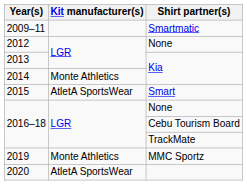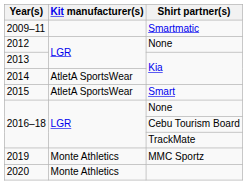2014 | Kit manufacturer(s): Monte Athletics -> AtletA SportsWear
2020 | Kit manufacturer(s): AtletA SportsWear -> Monte Athletics
